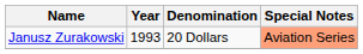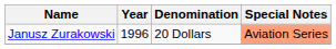Janusz Zurakowski | Year: 1993 -> 1996
